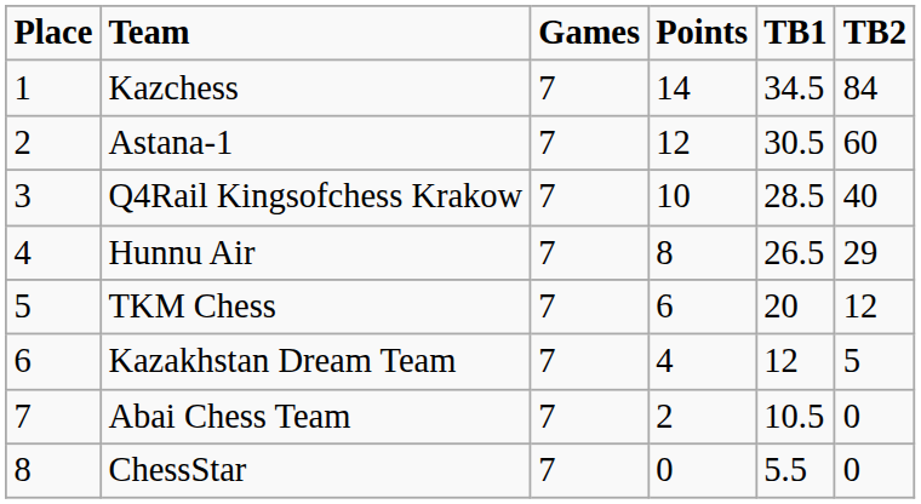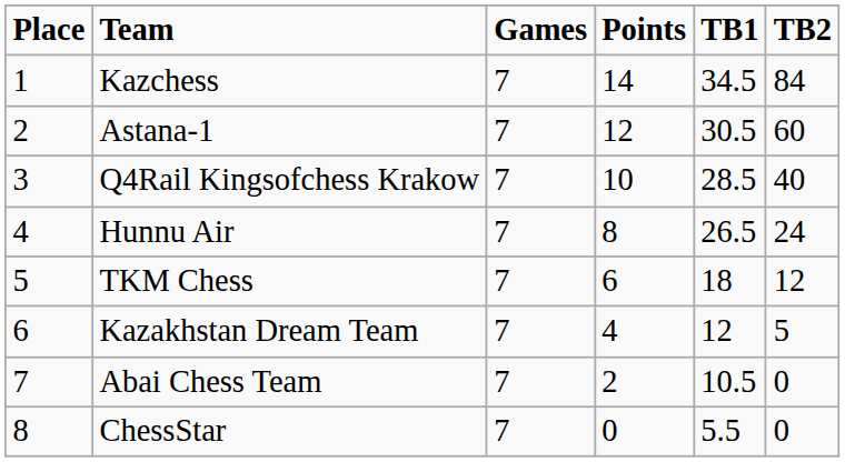Hunnu Air | TB2: 29 -> 24
TKM Chess | TB1: 20 -> 18
